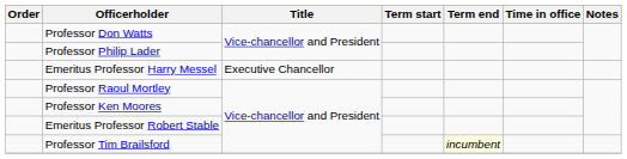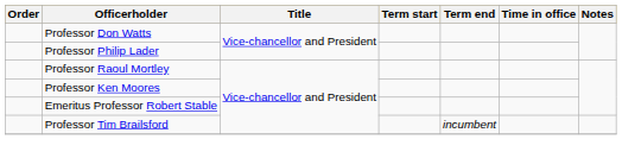- row: Emeritus Professor Harry Messel | Executive Chancellor
Professor Tim Brailsford | Term end: lightyellow background -> no background
